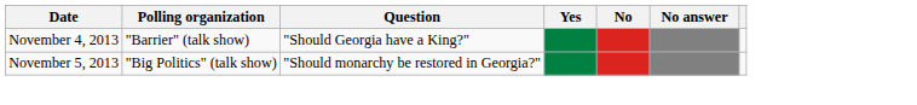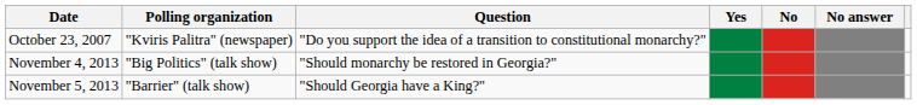+ row: October 23, 2007 | "Kviris Palitra" (newspaper) | "Do you support the idea of a transition to constitutional monarchy?"
November 4, 2013 | Polling organization: "Barrier" (talk show) -> "Big Politics" (talk show)
November 4, 2013 | Question: "Should Georgia have a King?" -> "Should monarchy be restored in Georgia?"
November 5, 2013 | Polling organization: "Big Politics" (talk show) -> "Barrier" (talk show)
November 5, 2013 | Question: "Should monarchy be restored in Georgia?" -> "Should Georgia have a King?"
